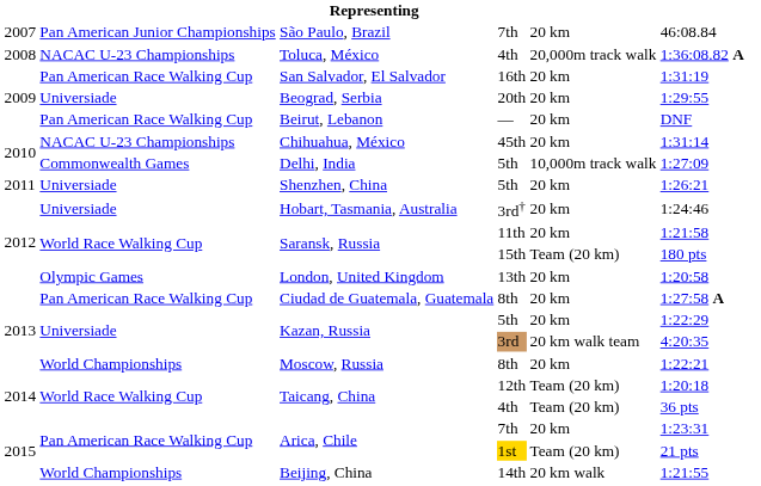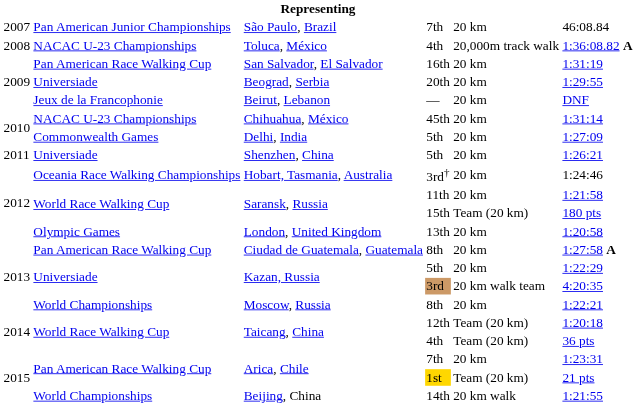Beirut, Lebanon | column 2: Pan American Race Walking Cup -> Jeux de la Francophonie
Delhi, India | column 5: 10,000m track walk -> 20 km
Hobart, Tasmania, Australia | column 2: Universiade -> Oceania Race Walking Championships
